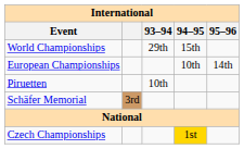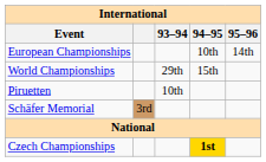rows swapped: World Championships <-> European Championships
Czech Championships | 94–95: normal -> bold
